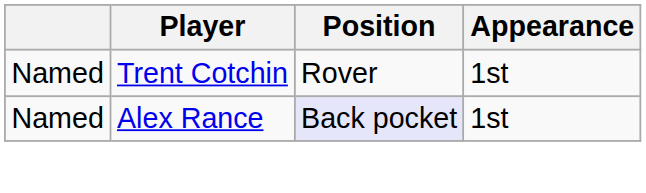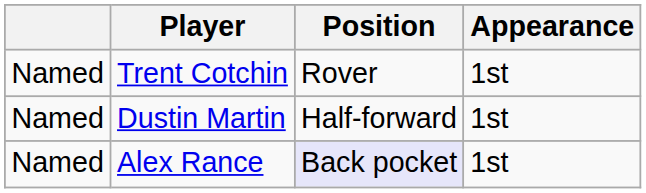+ row: Named | Dustin Martin | Half-forward | 1st
